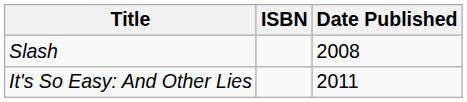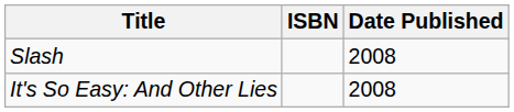It's So Easy: And Other Lies | Date Published: 2011 -> 2008
